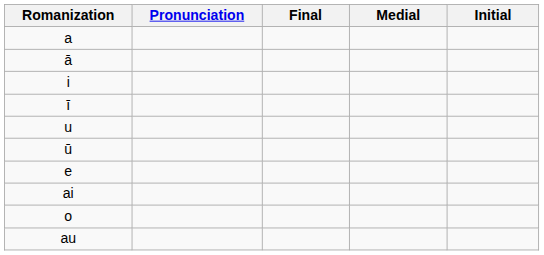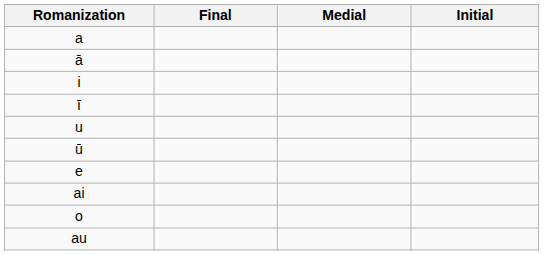- column: Pronunciation
